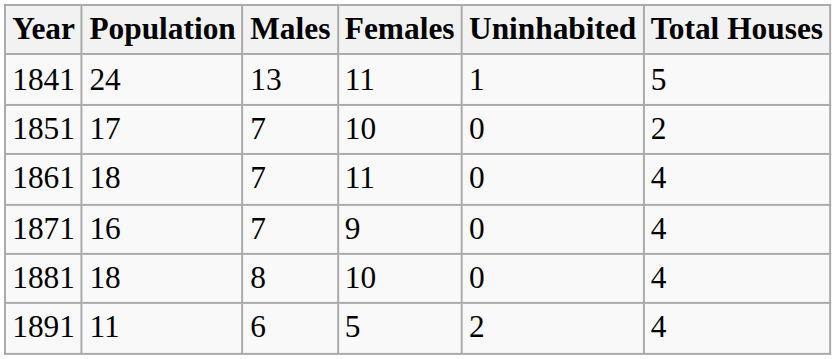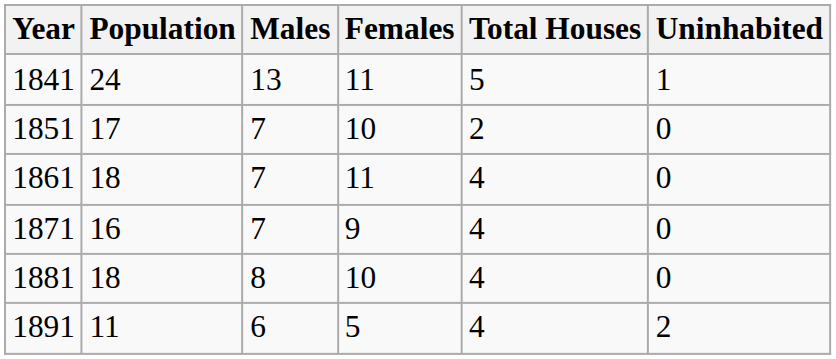columns swapped: Total Houses <-> Uninhabited
